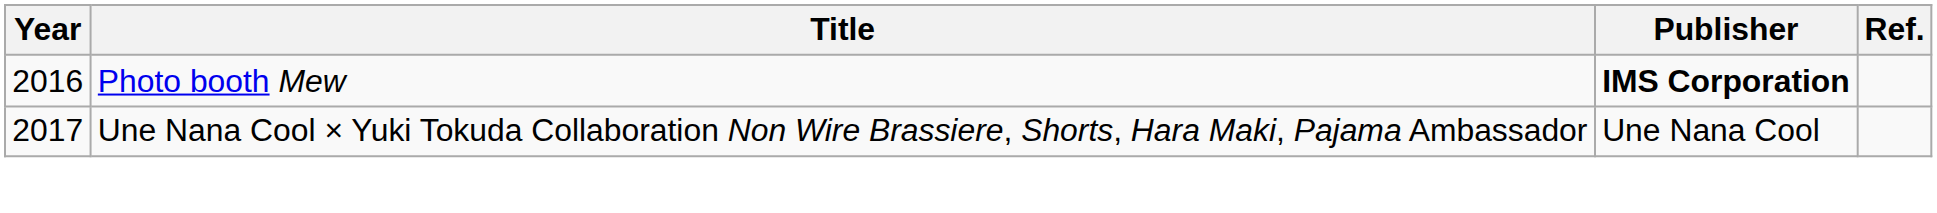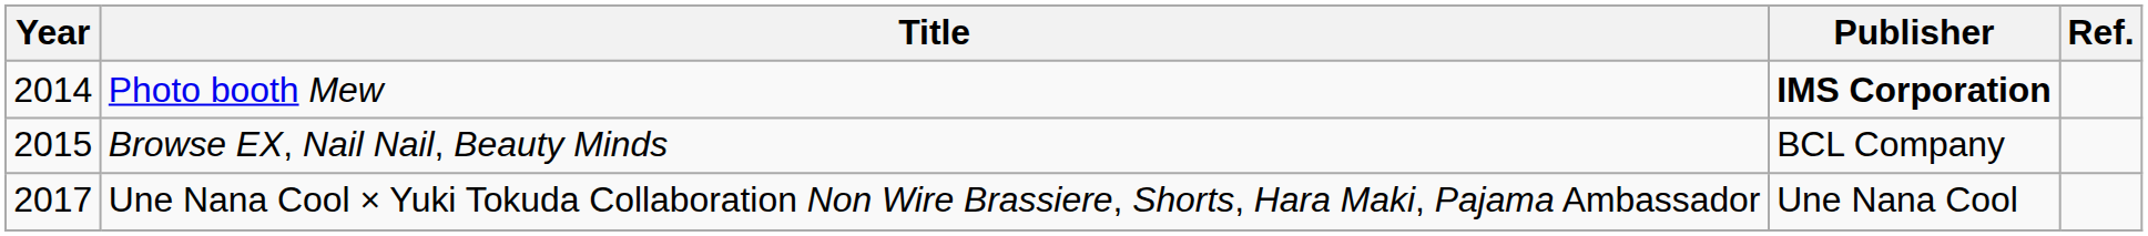Photo booth Mew | Year: 2016 -> 2014
+ row: 2015 | Browse EX, Nail Nail, Beauty Minds | BCL Company
